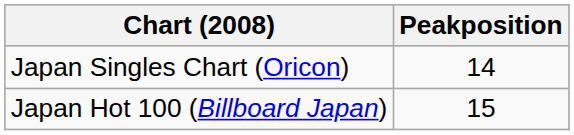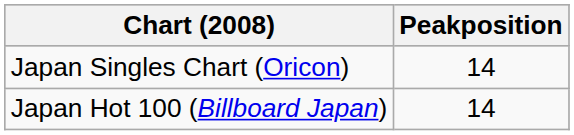Japan Hot 100 (Billboard Japan) | Peakposition: 15 -> 14
